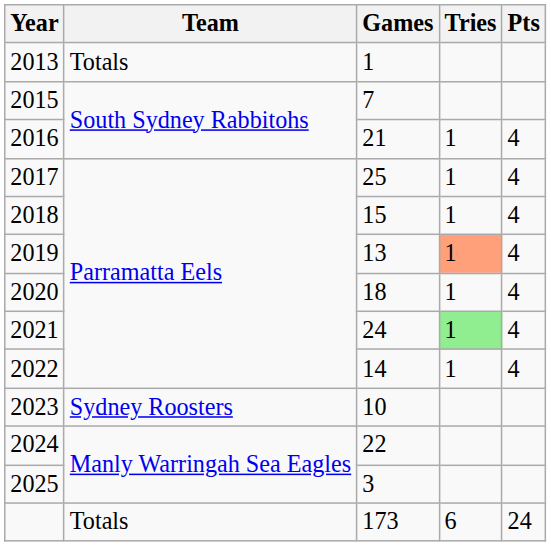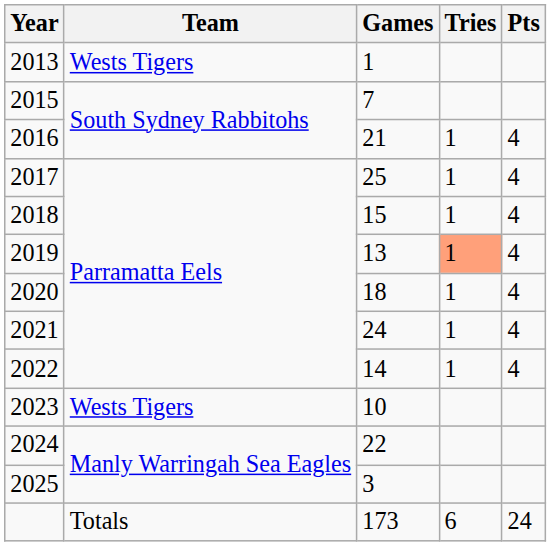2013 | Team: Totals -> Wests Tigers
2021 | Tries: lightgreen background -> no background
2023 | Team: Sydney Roosters -> Wests Tigers
